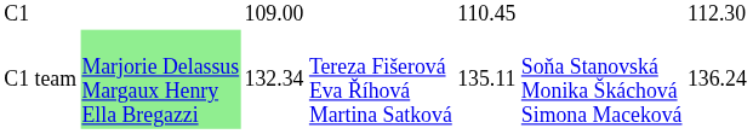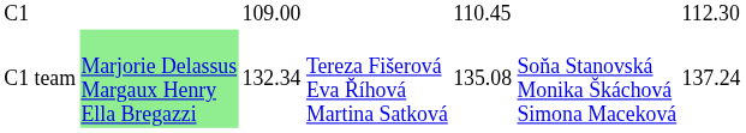C1 team | column 5: 135.11 -> 135.08
C1 team | column 7: 136.24 -> 137.24
